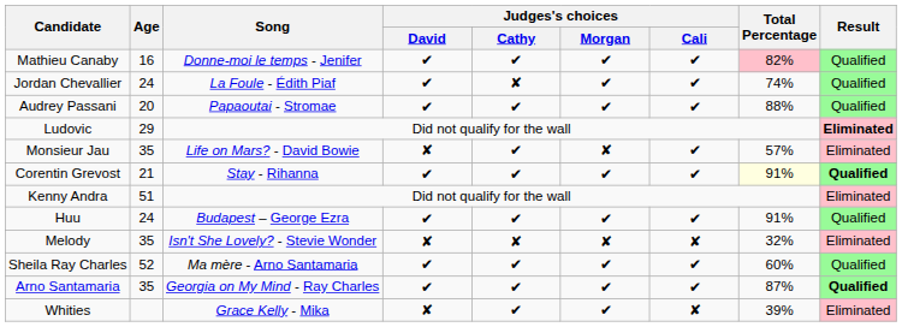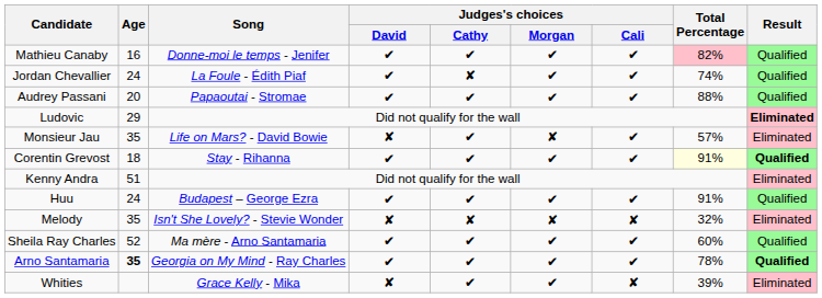Corentin Grevost | Age: 21 -> 18
Arno Santamaria | Age: normal -> bold
Arno Santamaria | Total Percentage: 87% -> 78%
